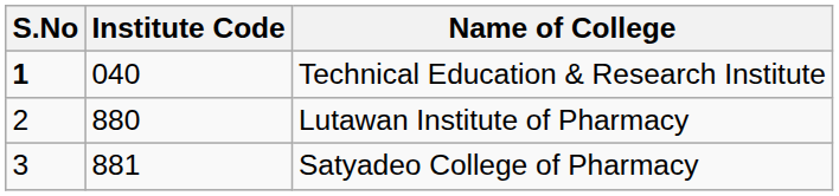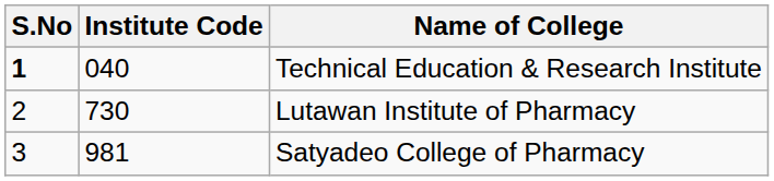Lutawan Institute of Pharmacy | Institute Code: 880 -> 730
Satyadeo College of Pharmacy | Institute Code: 881 -> 981
